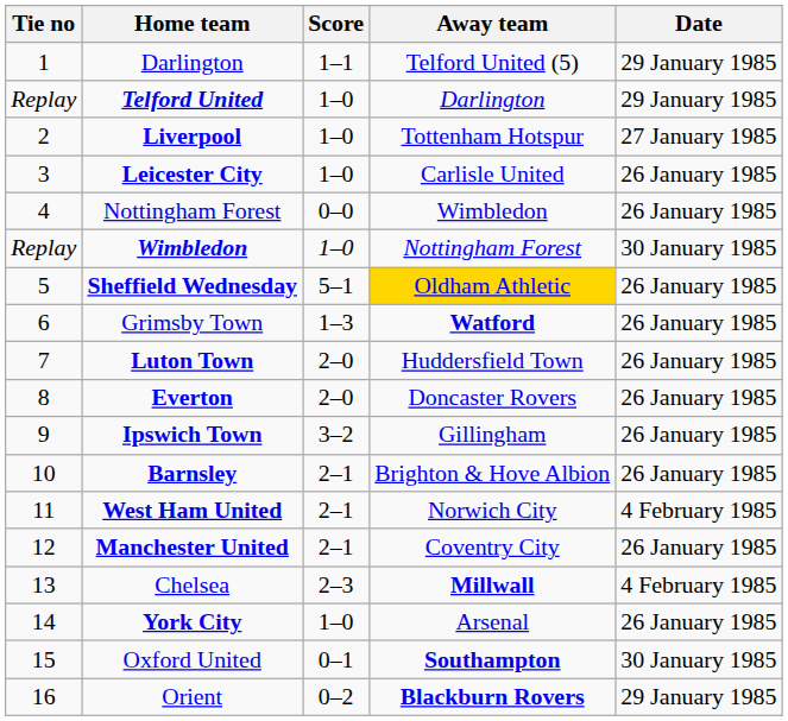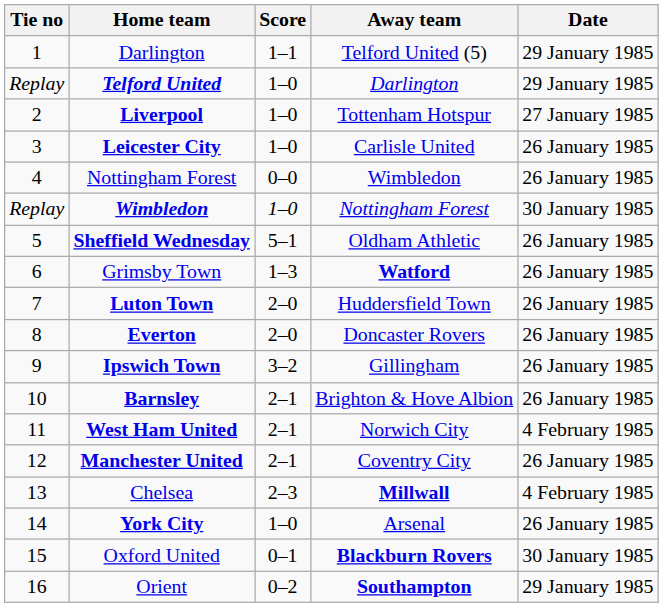Sheffield Wednesday | Away team: gold background -> no background
Oxford United | Away team: Southampton -> Blackburn Rovers
Orient | Away team: Blackburn Rovers -> Southampton
